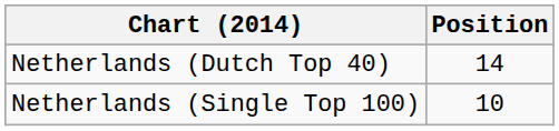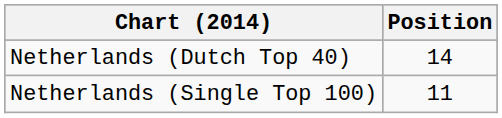Netherlands (Single Top 100) | Position: 10 -> 11
